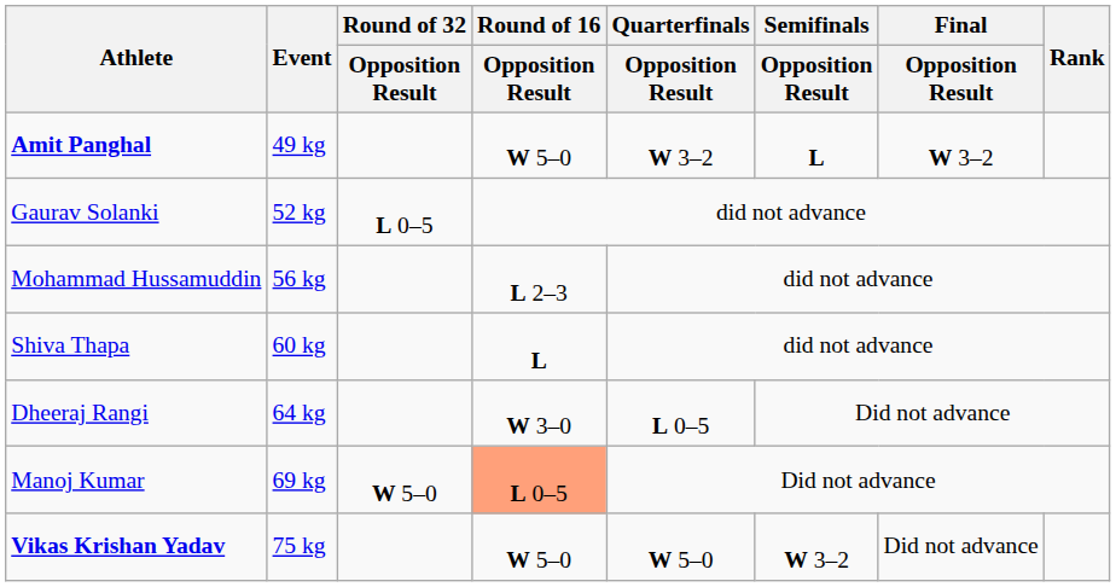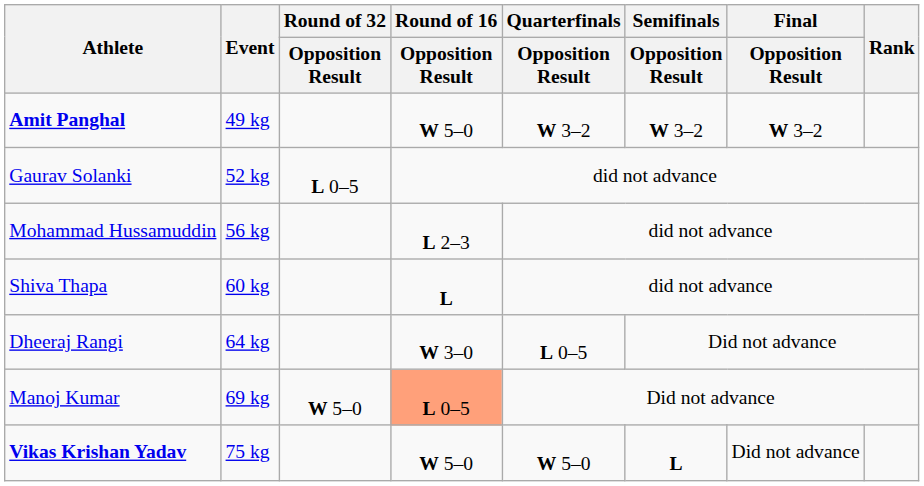Amit Panghal | Semifinals / Opposition Result: L -> W 3–2
Vikas Krishan Yadav | Semifinals / Opposition Result: W 3–2 -> L
